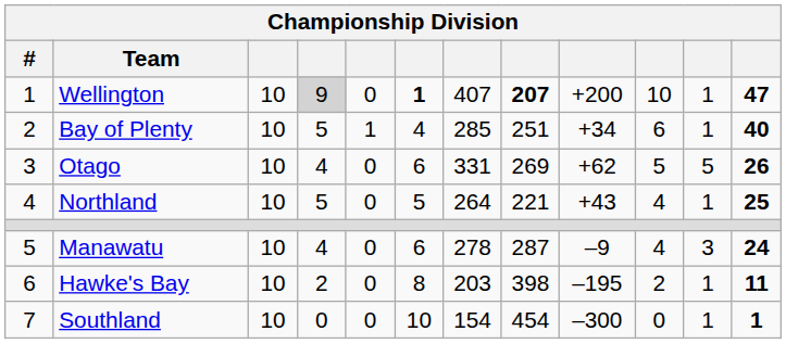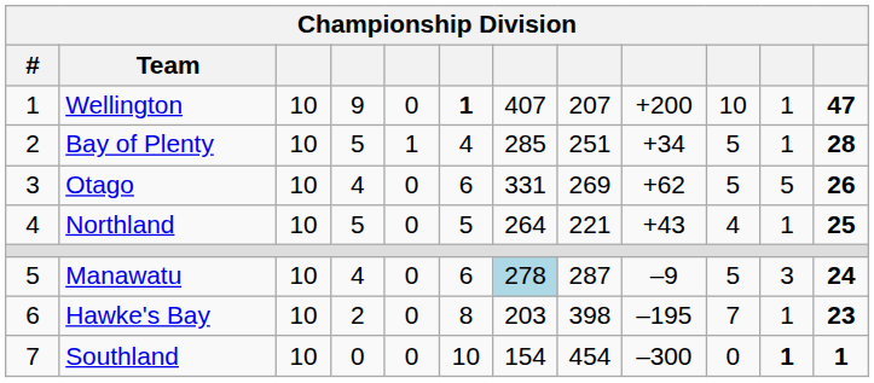Wellington | column 4: lightgrey background -> no background
Wellington | column 8: bold -> normal
Bay of Plenty | column 10: 6 -> 5
Bay of Plenty | column 12: 40 -> 28
Manawatu | column 7: no background -> lightblue background
Manawatu | column 10: 4 -> 5
Hawke's Bay | column 10: 2 -> 7
Hawke's Bay | column 12: 11 -> 23
Southland | column 11: normal -> bold
